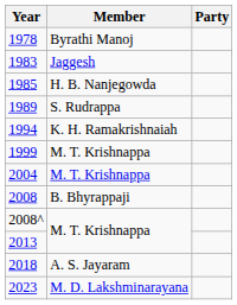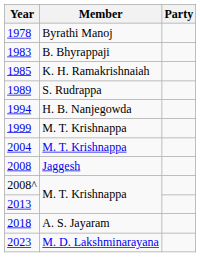1983 | Member: Jaggesh -> B. Bhyrappaji
1985 | Member: H. B. Nanjegowda -> K. H. Ramakrishnaiah
1994 | Member: K. H. Ramakrishnaiah -> H. B. Nanjegowda
2008 | Member: B. Bhyrappaji -> Jaggesh
